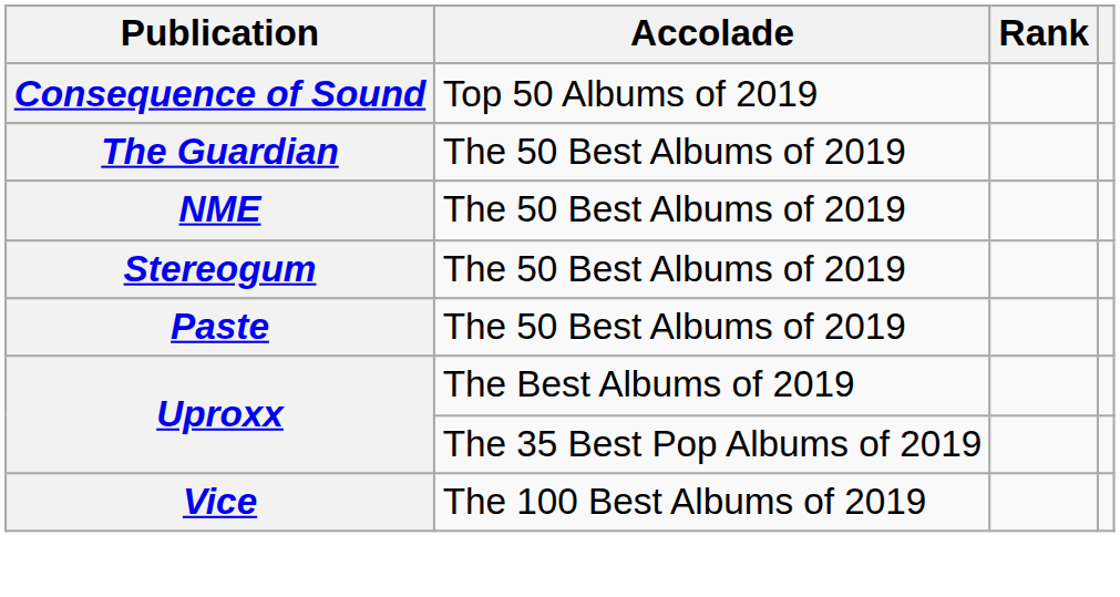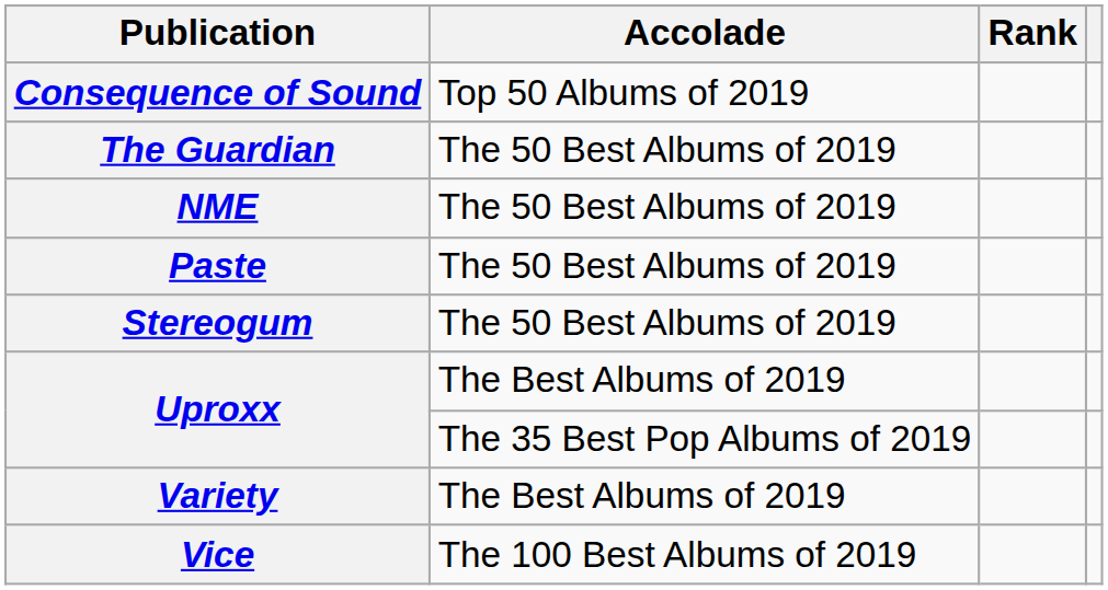rows swapped: Paste <-> Stereogum
+ row: Variety | The Best Albums of 2019
